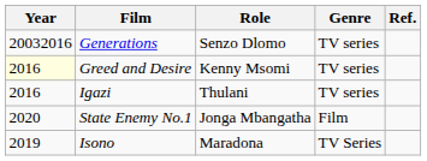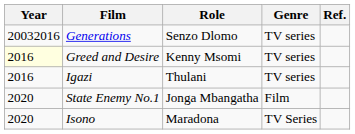Isono | Year: 2019 -> 2020
